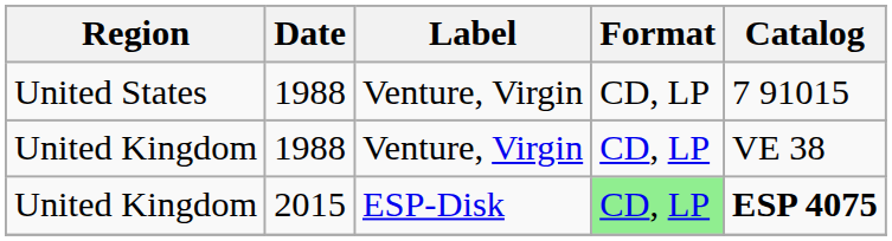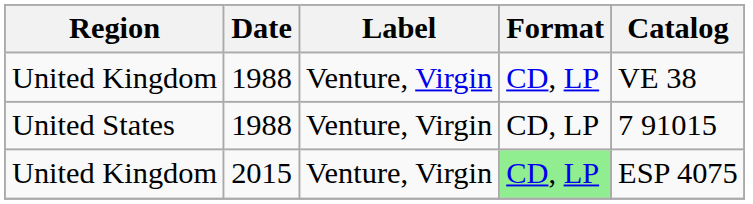rows swapped: United Kingdom / 1988 <-> United States
United Kingdom / 2015 | Label: ESP-Disk -> Venture, Virgin
United Kingdom / 2015 | Catalog: bold -> normal
